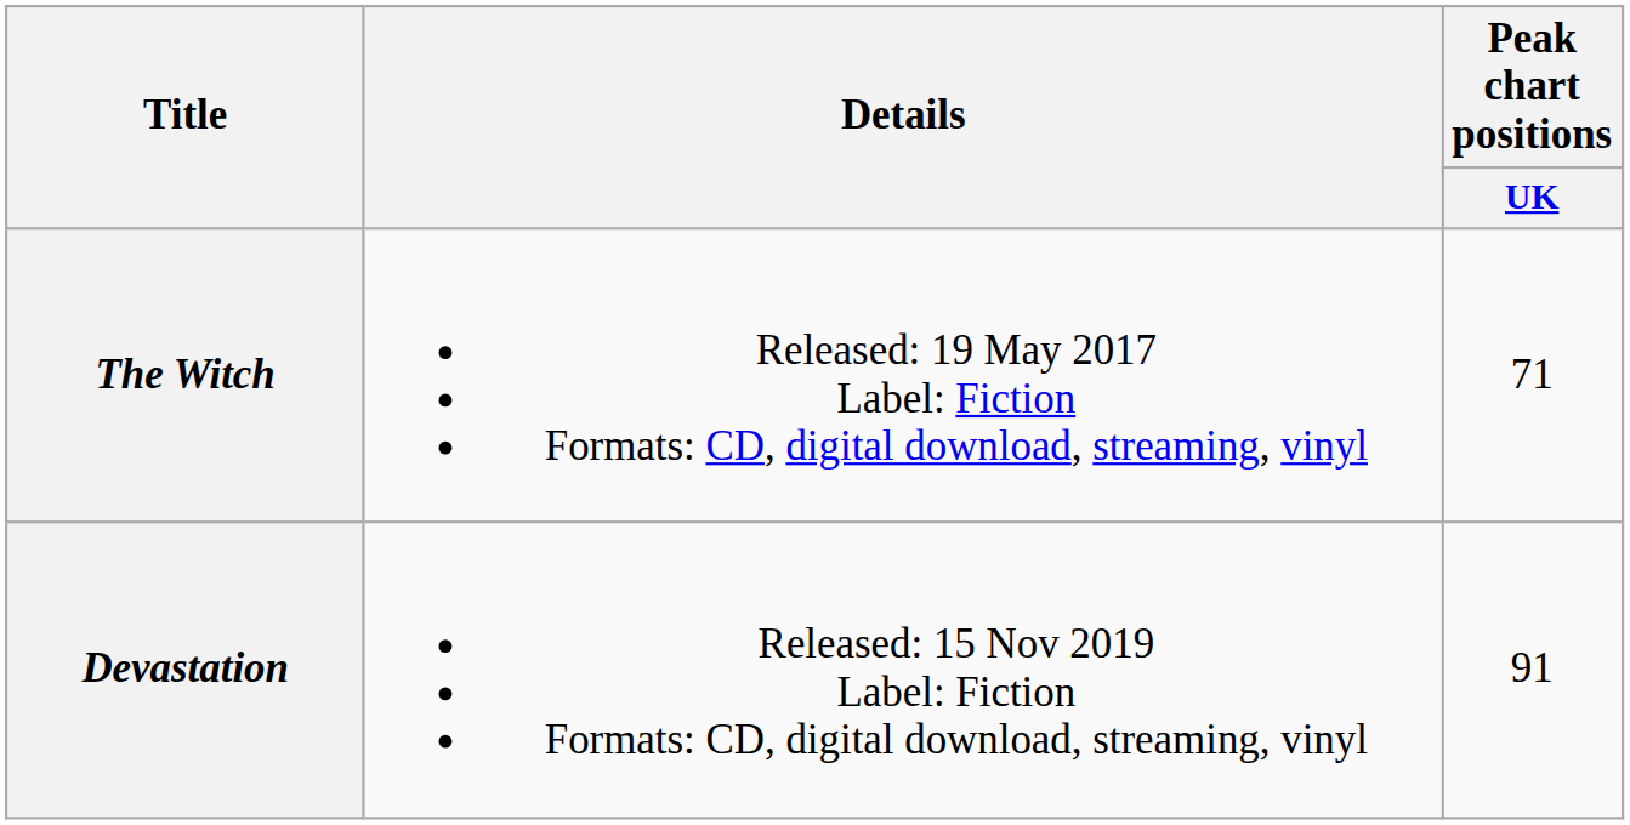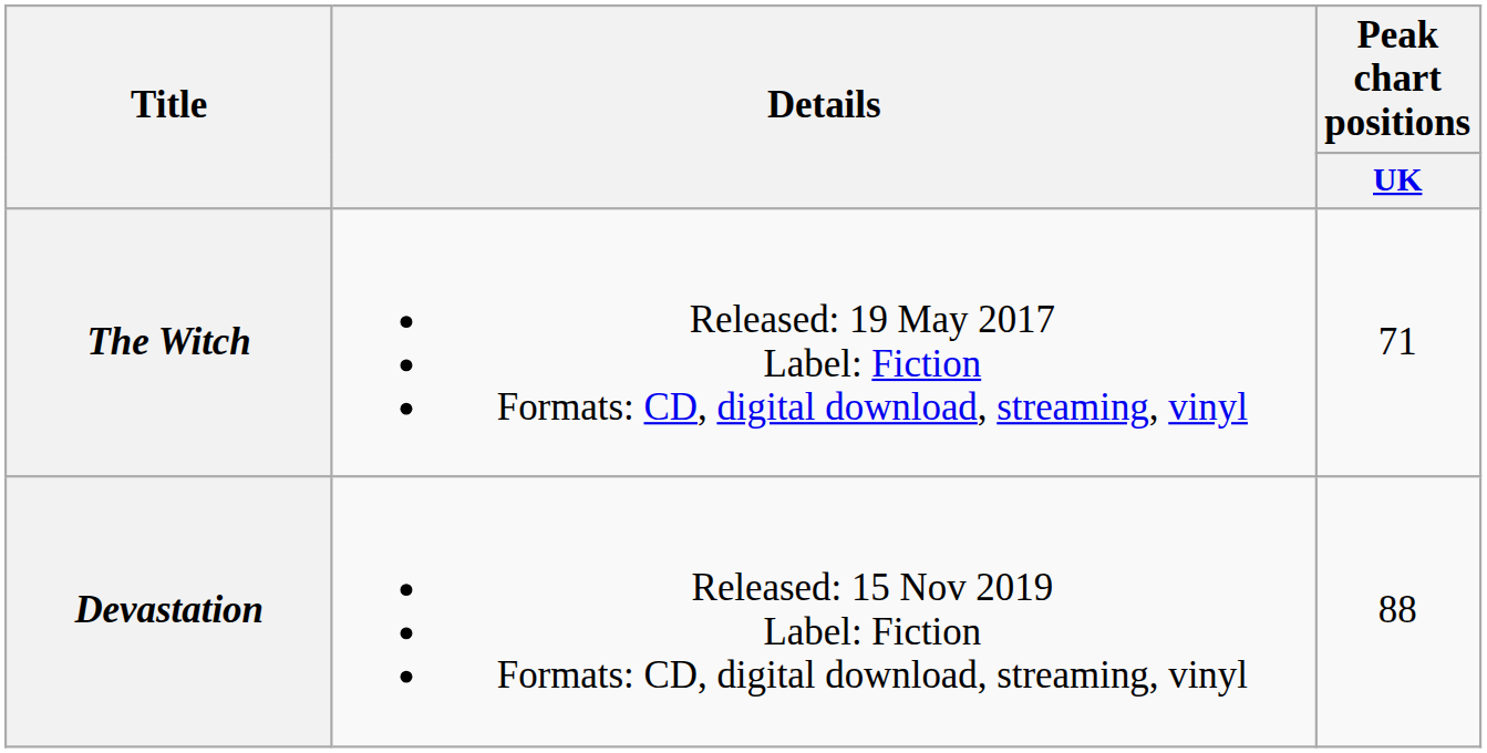Devastation | Peak chart positions / UK: 91 -> 88
